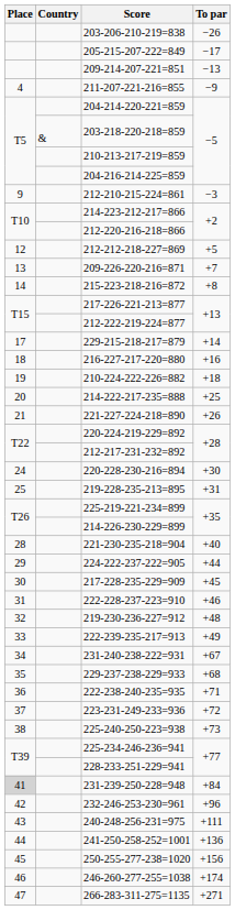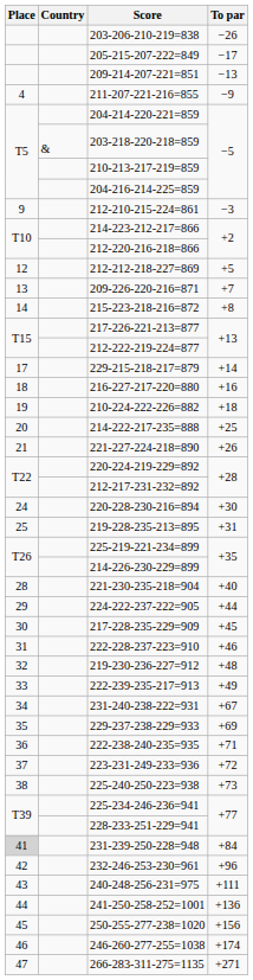229-237-238-229=933 | To par: +68 -> +69
